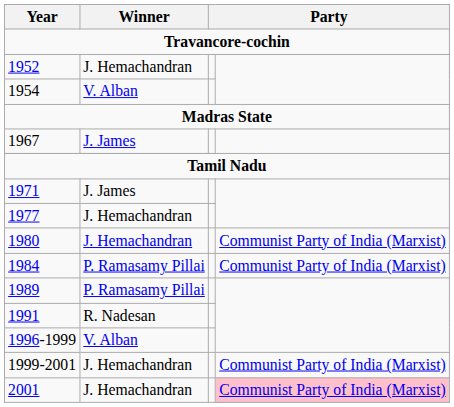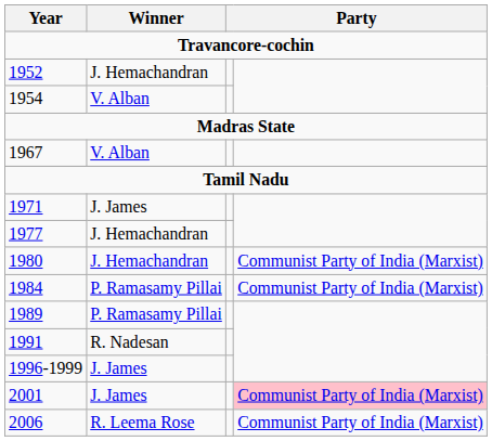1967 | Winner: J. James -> V. Alban
1996-1999 | Winner: V. Alban -> J. James
- row: 1999-2001 | J. Hemachandran | Communist Party of India (Marxist)
2001 | Winner: J. Hemachandran -> J. James
+ row: 2006 | R. Leema Rose | Communist Party of India (Marxist)
